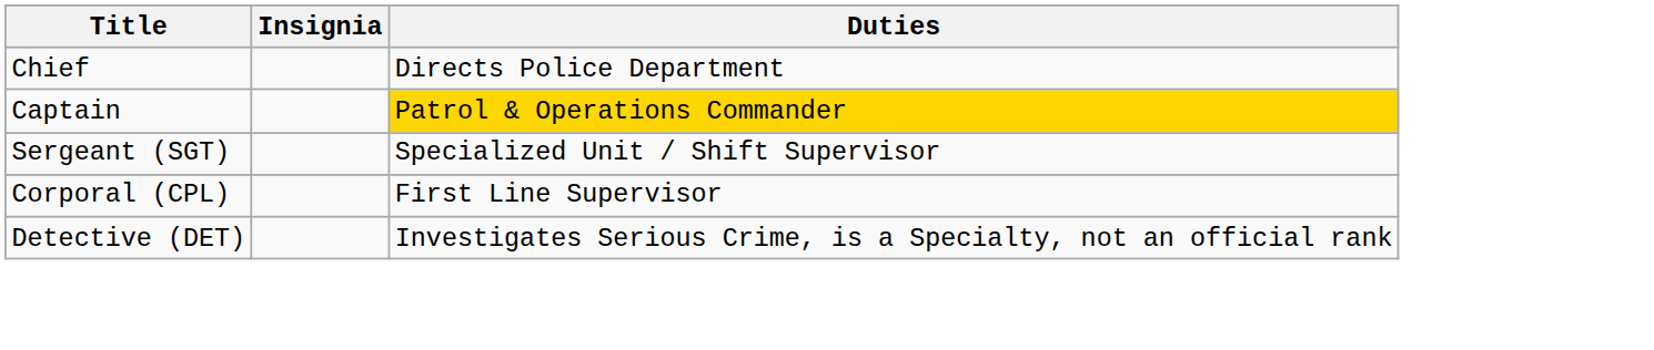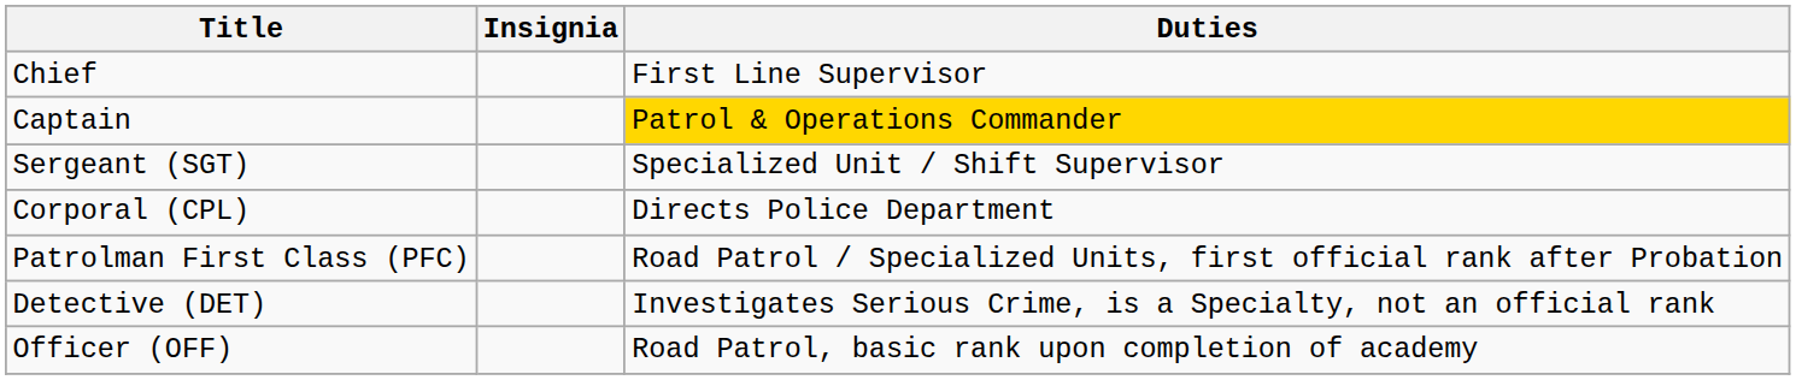Chief | Duties: Directs Police Department -> First Line Supervisor
Corporal (CPL) | Duties: First Line Supervisor -> Directs Police Department
+ row: Patrolman First Class (PFC) | Road Patrol / Specialized Units, first official rank after Probation
+ row: Officer (OFF) | Road Patrol, basic rank upon completion of academy
